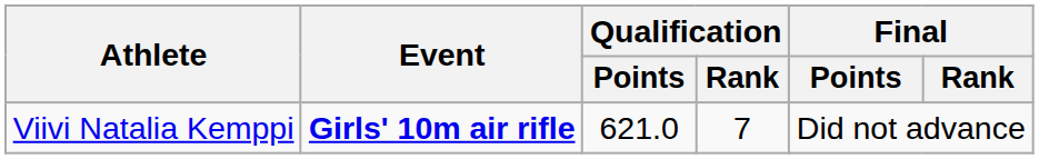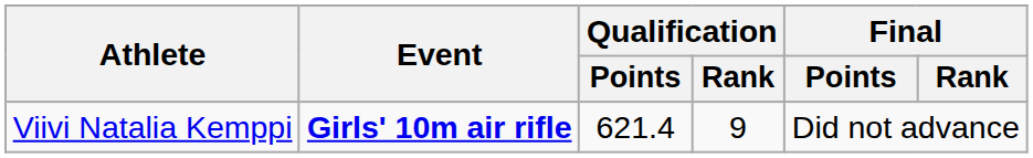Viivi Natalia Kemppi | Qualification / Points: 621.0 -> 621.4
Viivi Natalia Kemppi | Qualification / Rank: 7 -> 9
